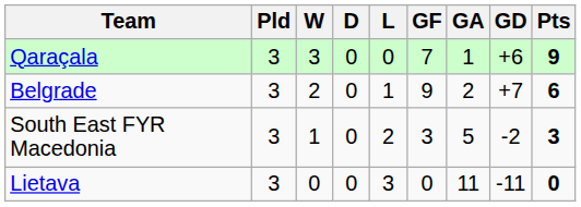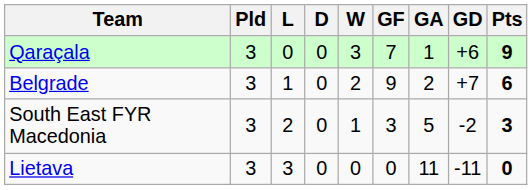columns swapped: W <-> L
